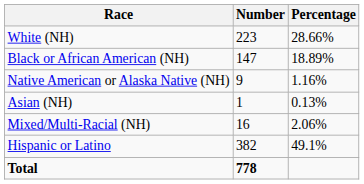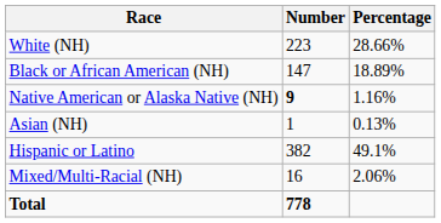Native American or Alaska Native (NH) | Number: normal -> bold
rows swapped: Mixed/Multi-Racial (NH) <-> Hispanic or Latino
